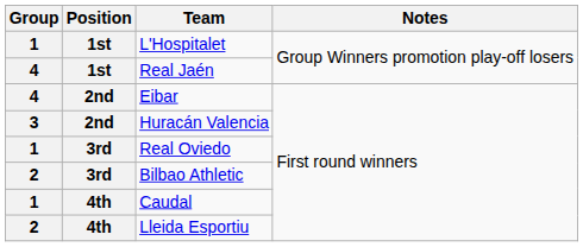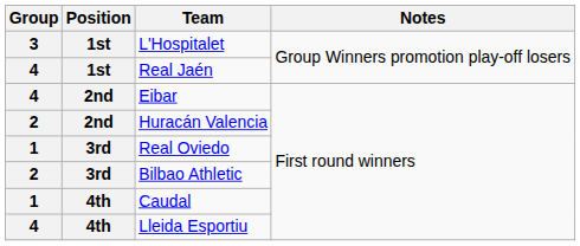L'Hospitalet | Group: 1 -> 3
Huracán Valencia | Group: 3 -> 2
Lleida Esportiu | Group: 2 -> 4
